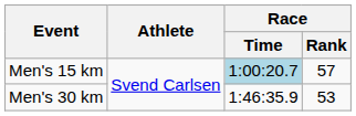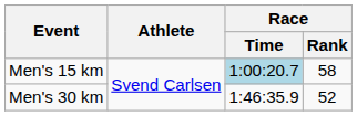Men's 15 km | Race / Rank: 57 -> 58
Men's 30 km | Race / Rank: 53 -> 52
